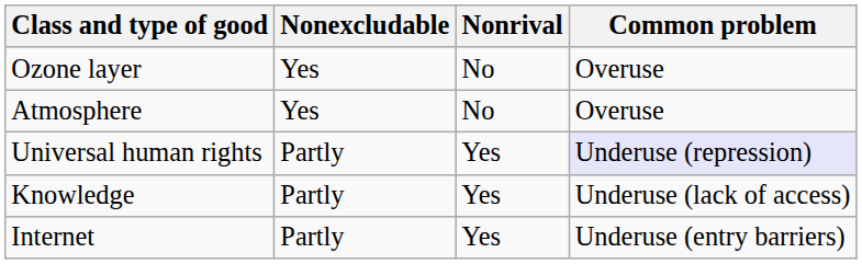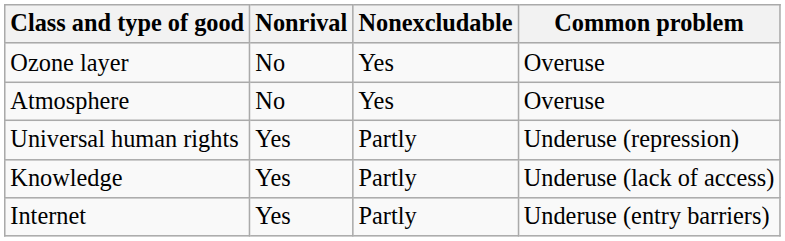columns swapped: Nonexcludable <-> Nonrival
Universal human rights | Common problem: lavender background -> no background
